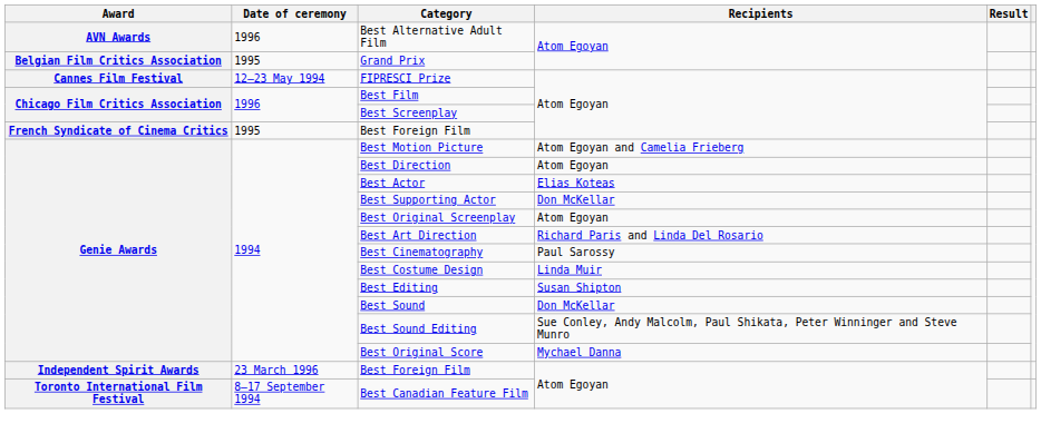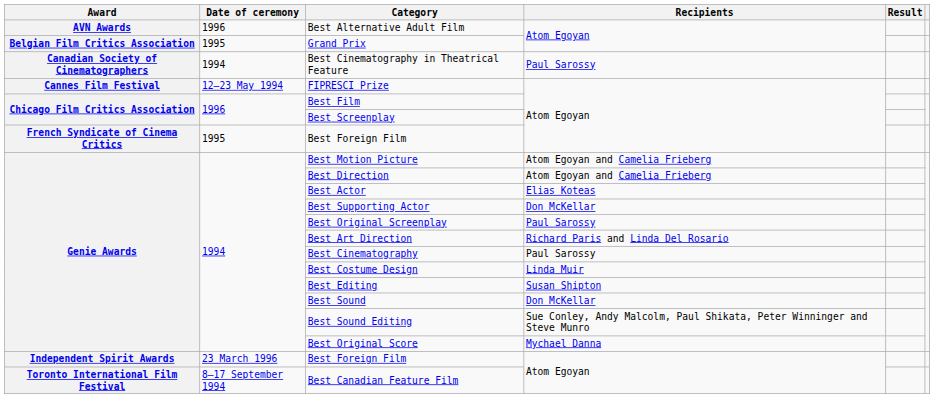+ row: Canadian Society of Cinematographers | 1994 | Best Cinematography in Theatrical Feature | Paul Sarossy
Best Direction | Recipients: Atom Egoyan -> Atom Egoyan and Camelia Frieberg
Best Original Screenplay | Recipients: Atom Egoyan -> Paul Sarossy
